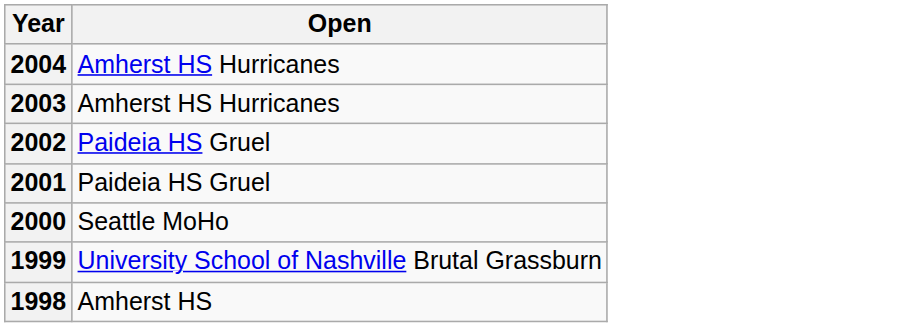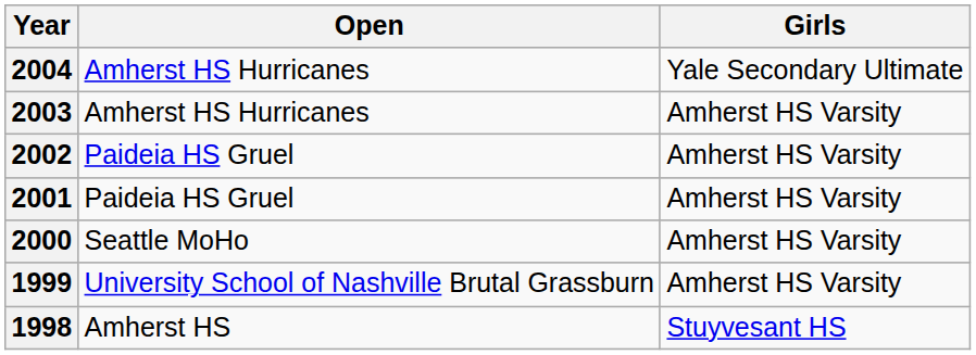+ column: Girls | Yale Secondary Ultimate | Amherst HS Varsity | Amherst HS Varsity | Amherst HS Varsity | Amherst HS Varsity | Amherst HS Varsity | Stuyvesant HS
